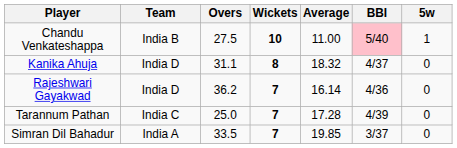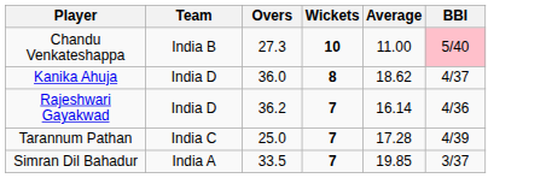- column: 5w | 1 | 0 | 0 | 0 | 0
Chandu Venkateshappa | Overs: 27.5 -> 27.3
Kanika Ahuja | Overs: 31.1 -> 36.0
Kanika Ahuja | Average: 18.32 -> 18.62
